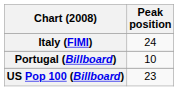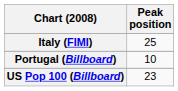Italy (FIMI) | Peak position: 24 -> 25
